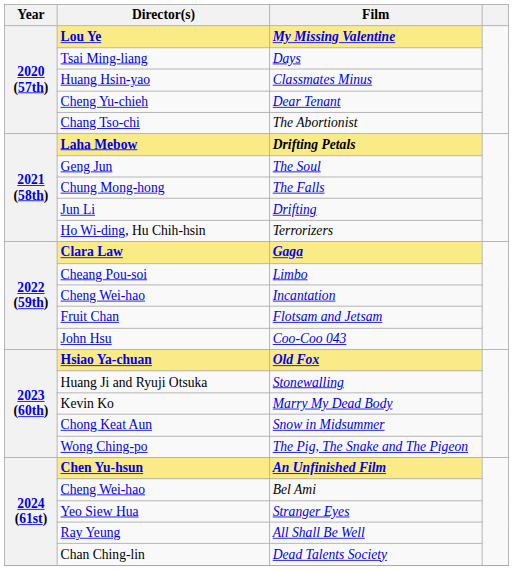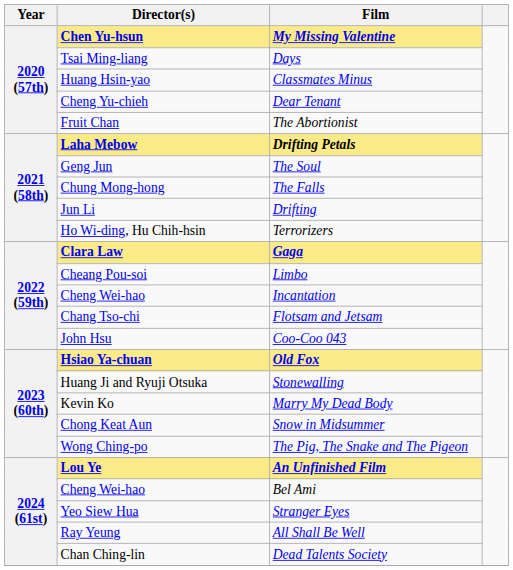My Missing Valentine | Director(s): Lou Ye -> Chen Yu-hsun
The Abortionist | Director(s): Chang Tso-chi -> Fruit Chan
Flotsam and Jetsam | Director(s): Fruit Chan -> Chang Tso-chi
An Unfinished Film | Director(s): Chen Yu-hsun -> Lou Ye
